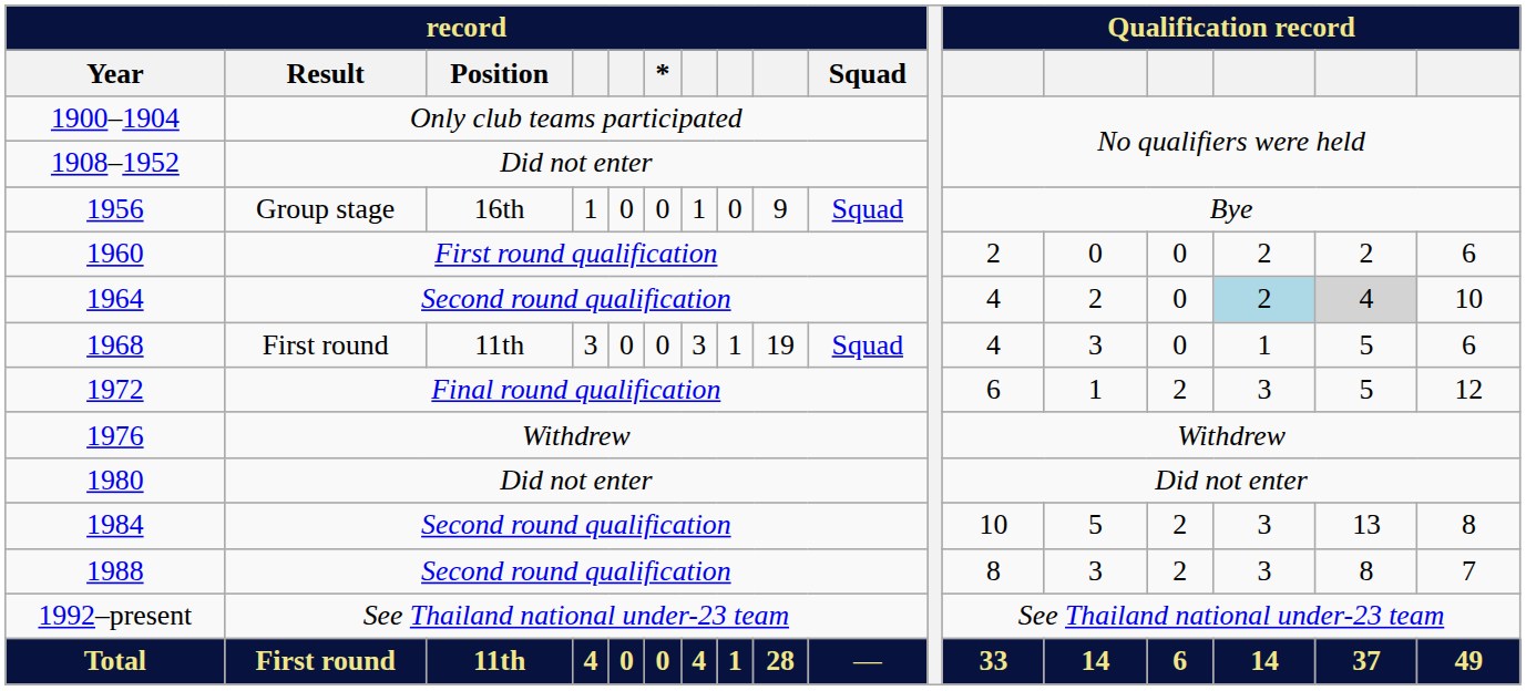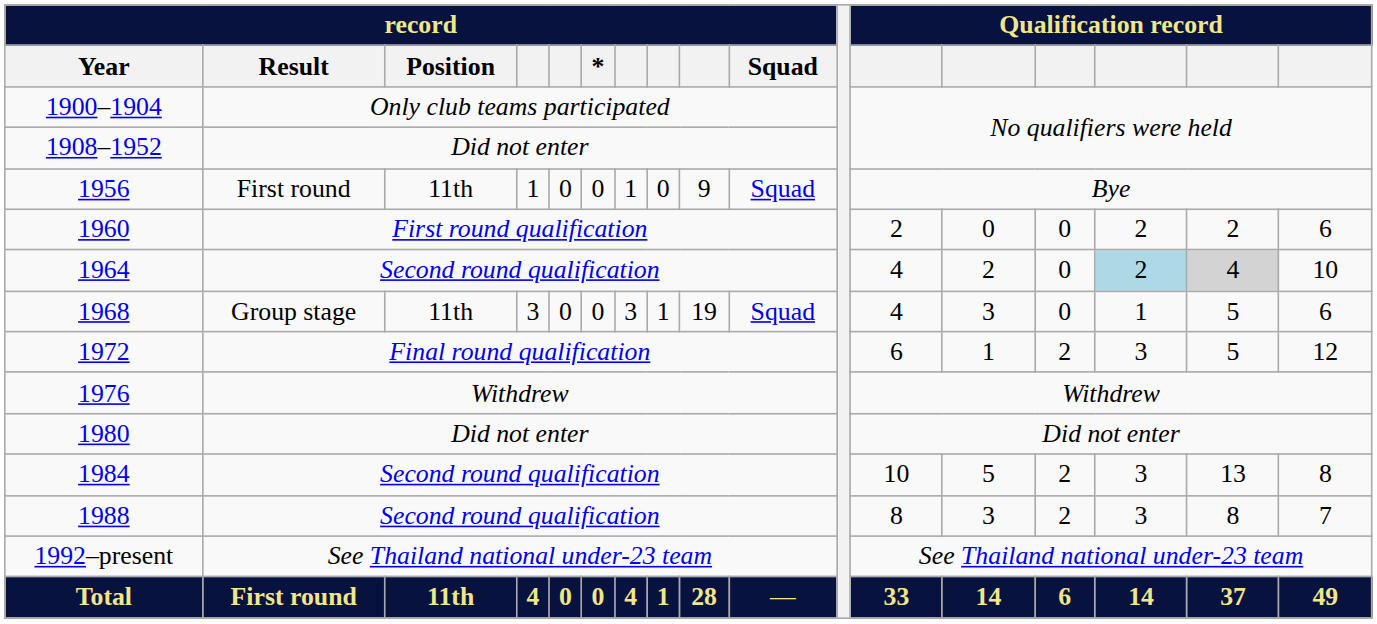1956 | record / Result: Group stage -> First round
1956 | record / Position: 16th -> 11th
1968 | record / Result: First round -> Group stage
